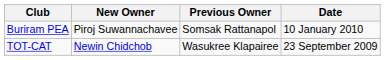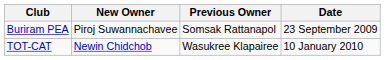Buriram PEA | Date: 10 January 2010 -> 23 September 2009
TOT-CAT | Date: 23 September 2009 -> 10 January 2010
